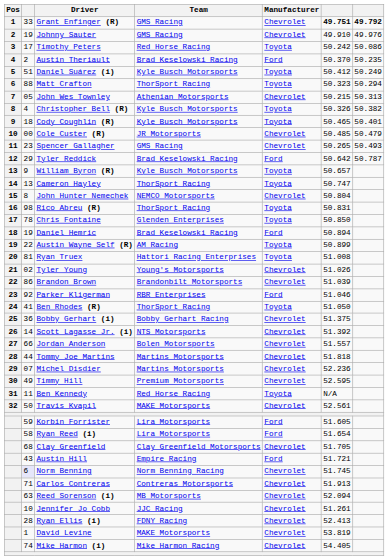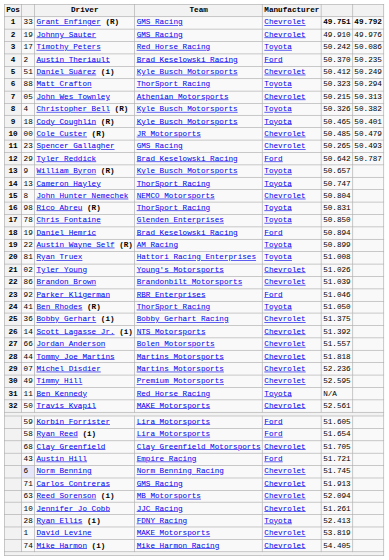Daniel Suárez (i) | Manufacturer: Toyota -> Chevrolet
Carlos Contreras | Team: Contreras Motorsports -> GMS Racing
Ryan Ellis (i) | Manufacturer: Chevrolet -> Toyota
